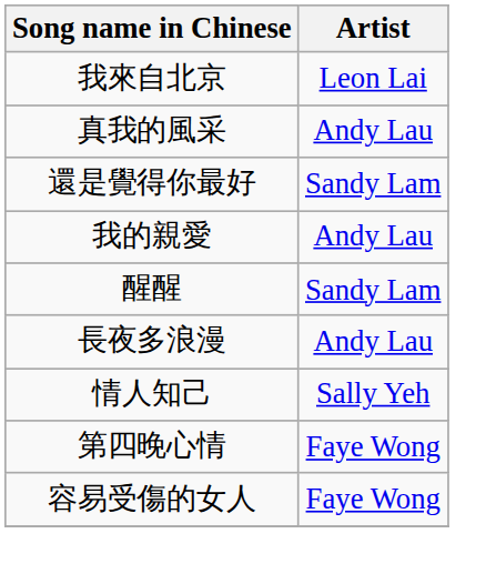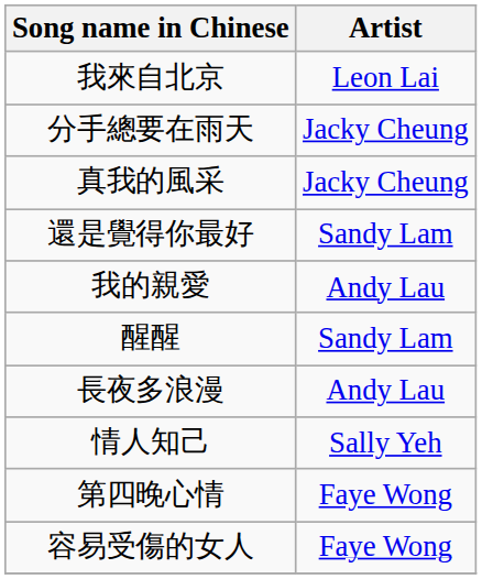+ row: 分手總要在雨天 | Jacky Cheung
真我的風采 | Artist: Andy Lau -> Jacky Cheung
